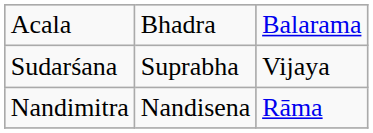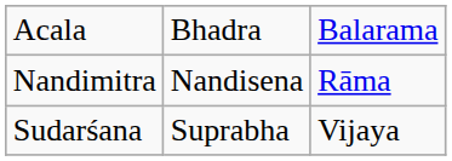rows swapped: Nandimitra <-> Sudarśana
